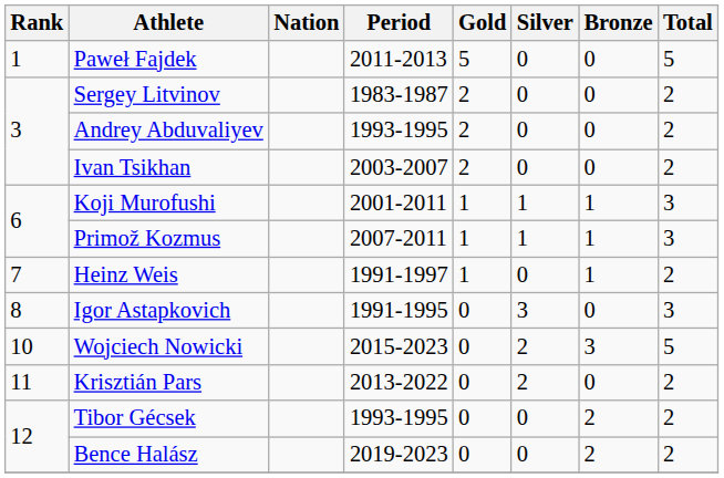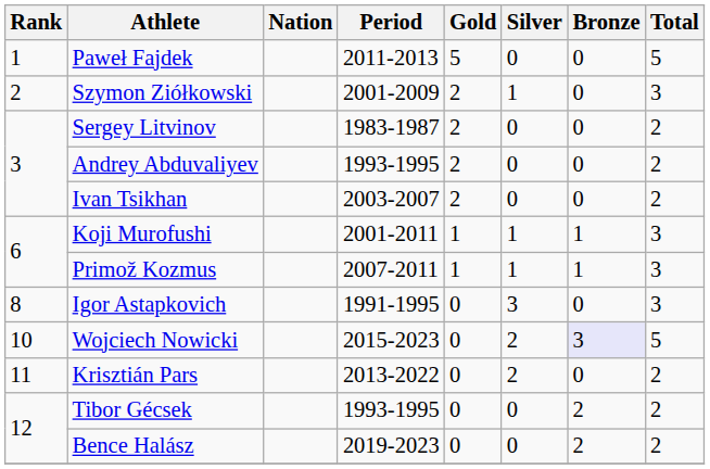+ row: 2 | Szymon Ziółkowski | 2001-2009 | 2 | 1 | 0 | 3
- row: 7 | Heinz Weis | 1991-1997 | 1 | 0 | 1 | 2
Wojciech Nowicki | Bronze: no background -> lavender background
